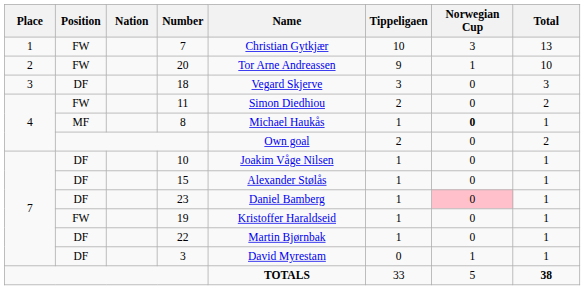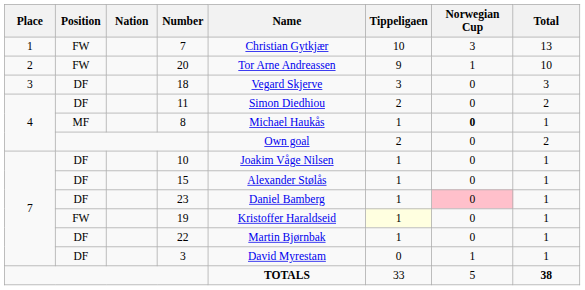11 | Position: FW -> DF
19 | Tippeligaen: no background -> lightyellow background
